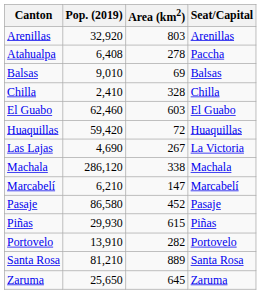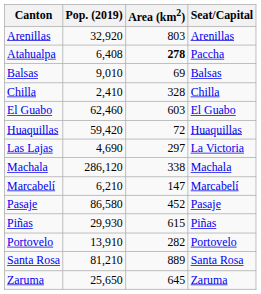Atahualpa | Area (km2): normal -> bold
Las Lajas | Area (km2): 267 -> 297
